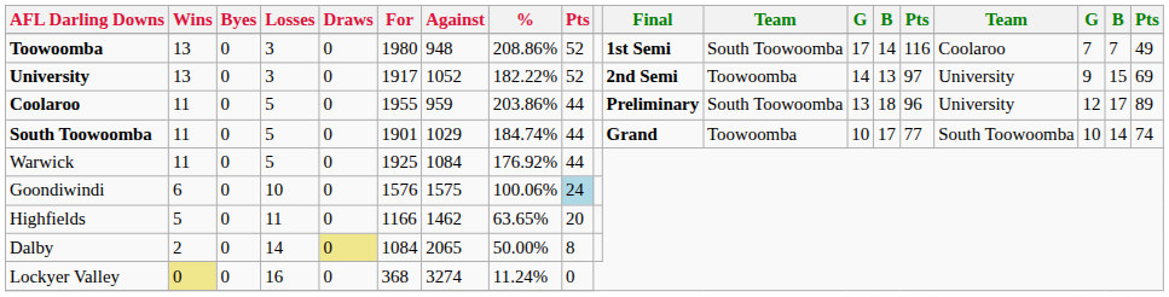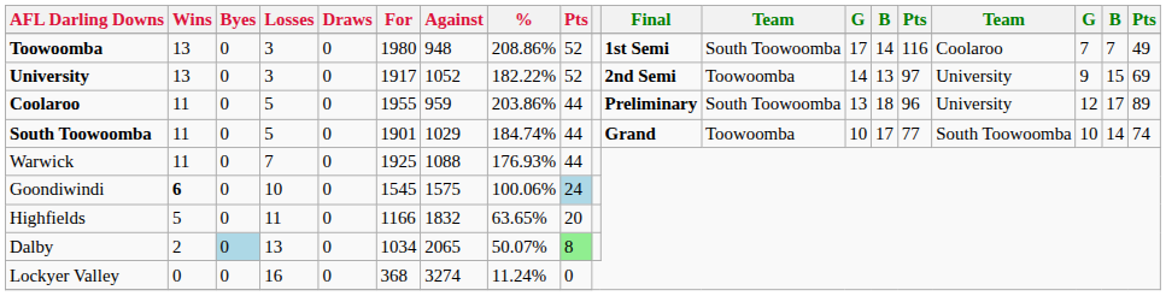Warwick | Losses: 5 -> 7
Warwick | Against: 1084 -> 1088
Warwick | %: 176.92% -> 176.93%
Goondiwindi | Wins: normal -> bold
Goondiwindi | For: 1576 -> 1545
Highfields | Against: 1462 -> 1832
Dalby | Byes: no background -> lightblue background
Dalby | Losses: 14 -> 13
Dalby | Draws: khaki background -> no background
Dalby | For: 1084 -> 1034
Dalby | %: 50.00% -> 50.07%
Dalby | column 9: no background -> lightgreen background
Lockyer Valley | Wins: khaki background -> no background
